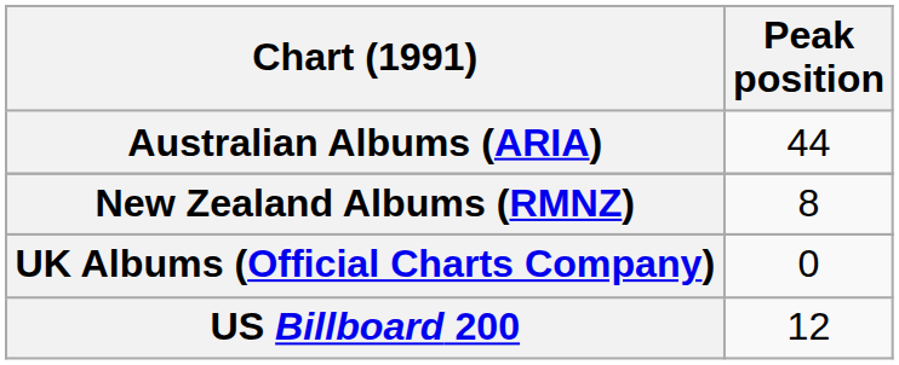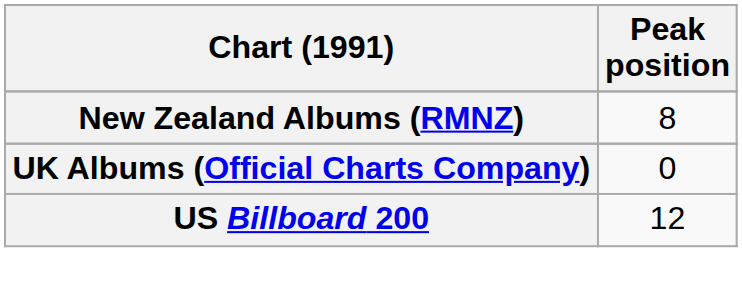- row: Australian Albums (ARIA) | 44
